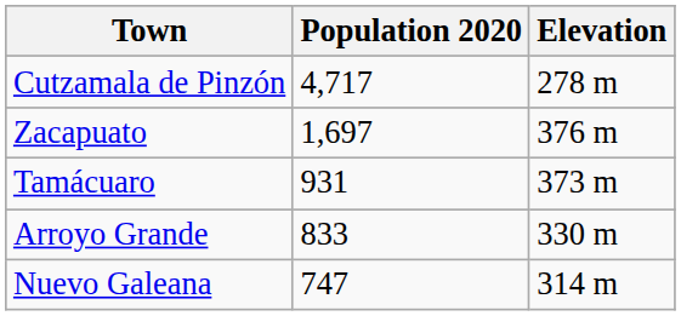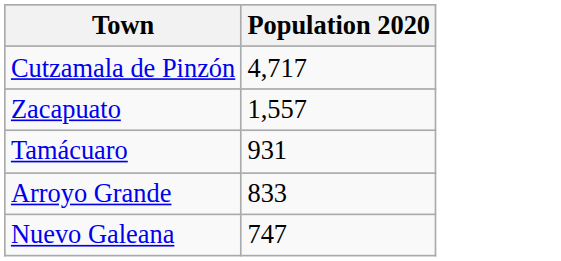- column: Elevation | 278 m | 376 m | 373 m | 330 m | 314 m
Zacapuato | Population 2020: 1,697 -> 1,557
